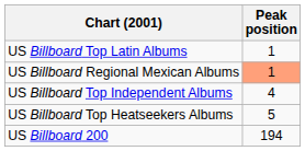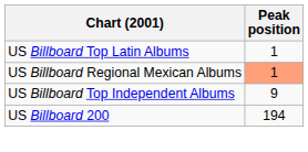US Billboard Top Independent Albums | Peak position: 4 -> 9
- row: US Billboard Top Heatseekers Albums | 5
